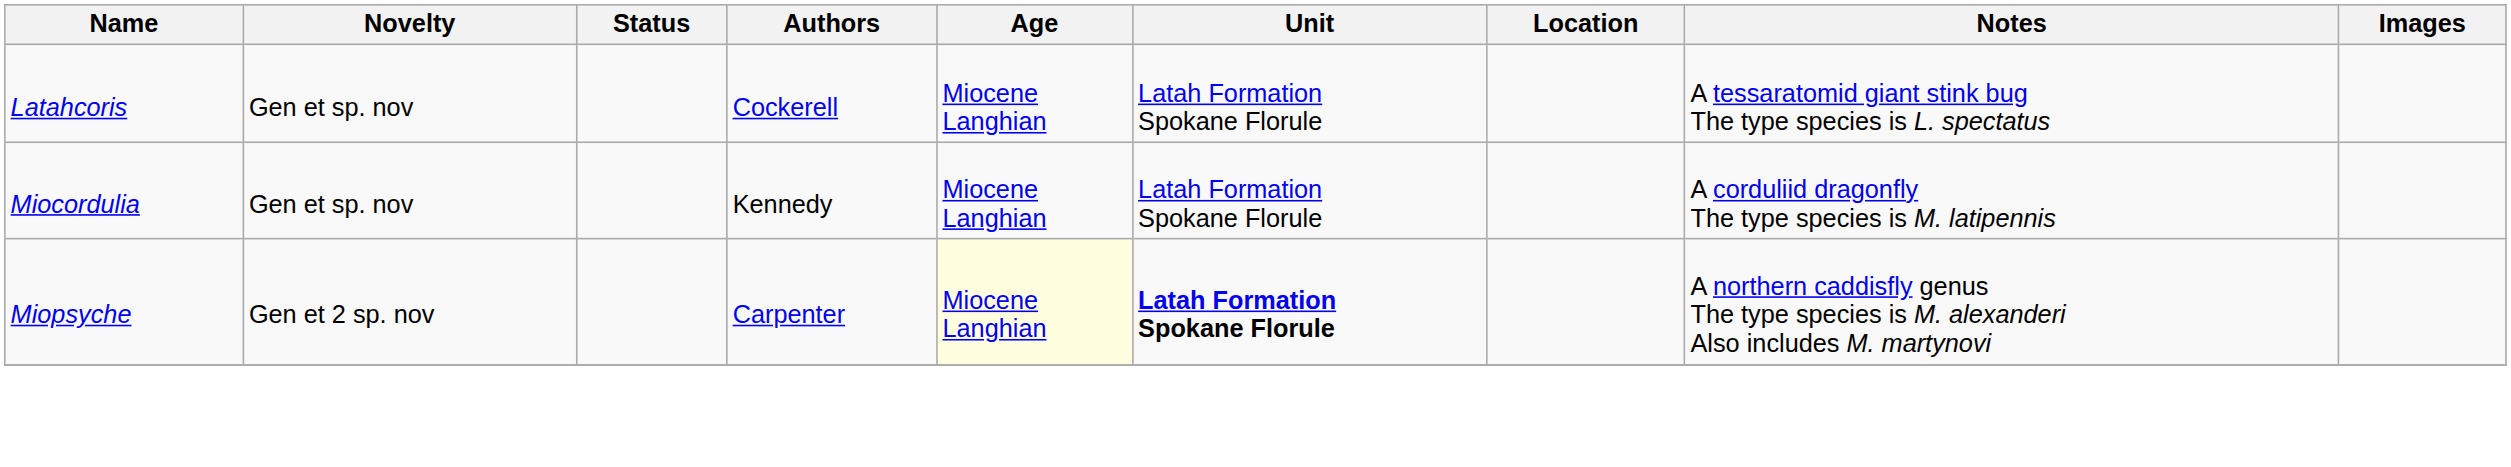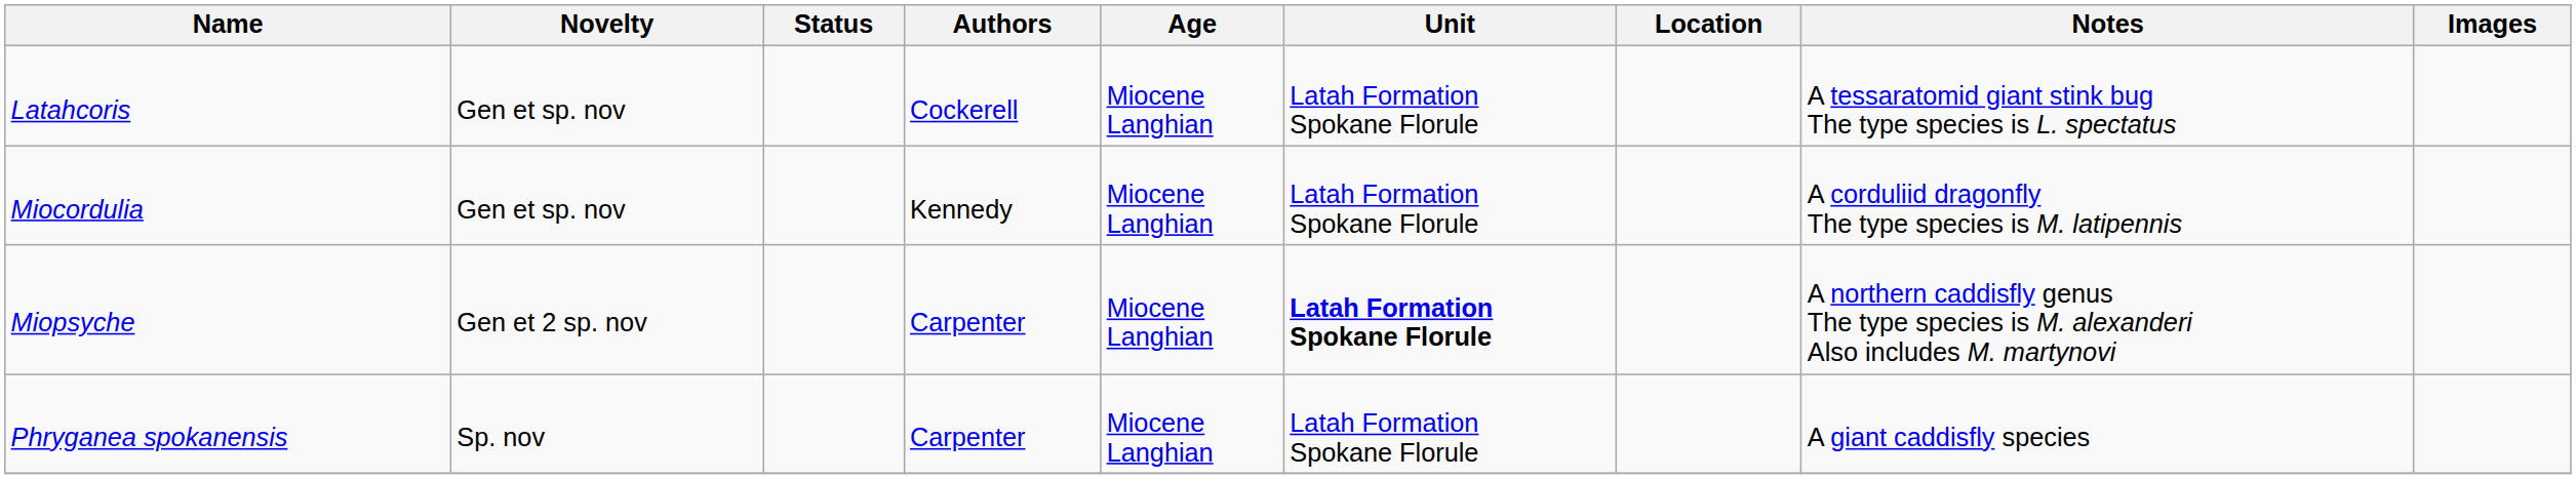Miopsyche | Age: lightyellow background -> no background
+ row: Phryganea spokanensis | Sp. nov | Carpenter | Miocene Langhian | Latah Formation Spokane Florule | A giant caddisfly species
